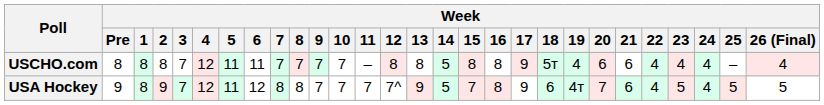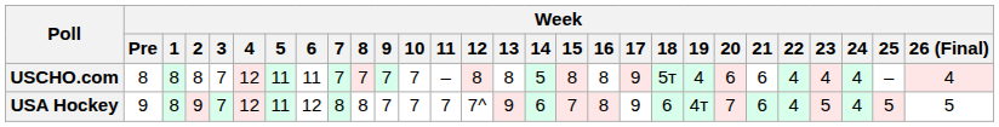USA Hockey | Week / 14: 5 -> 6
